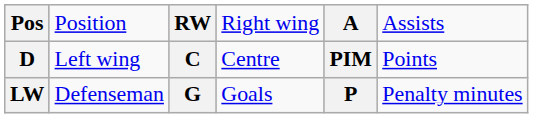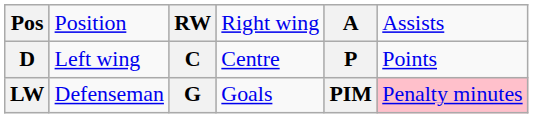D | column 5: PIM -> P
LW | column 5: P -> PIM
LW | column 6: no background -> pink background
